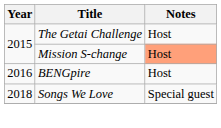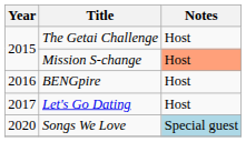+ row: 2017 | Let's Go Dating | Host
Songs We Love | Year: 2018 -> 2020
Songs We Love | Notes: no background -> lightblue background
